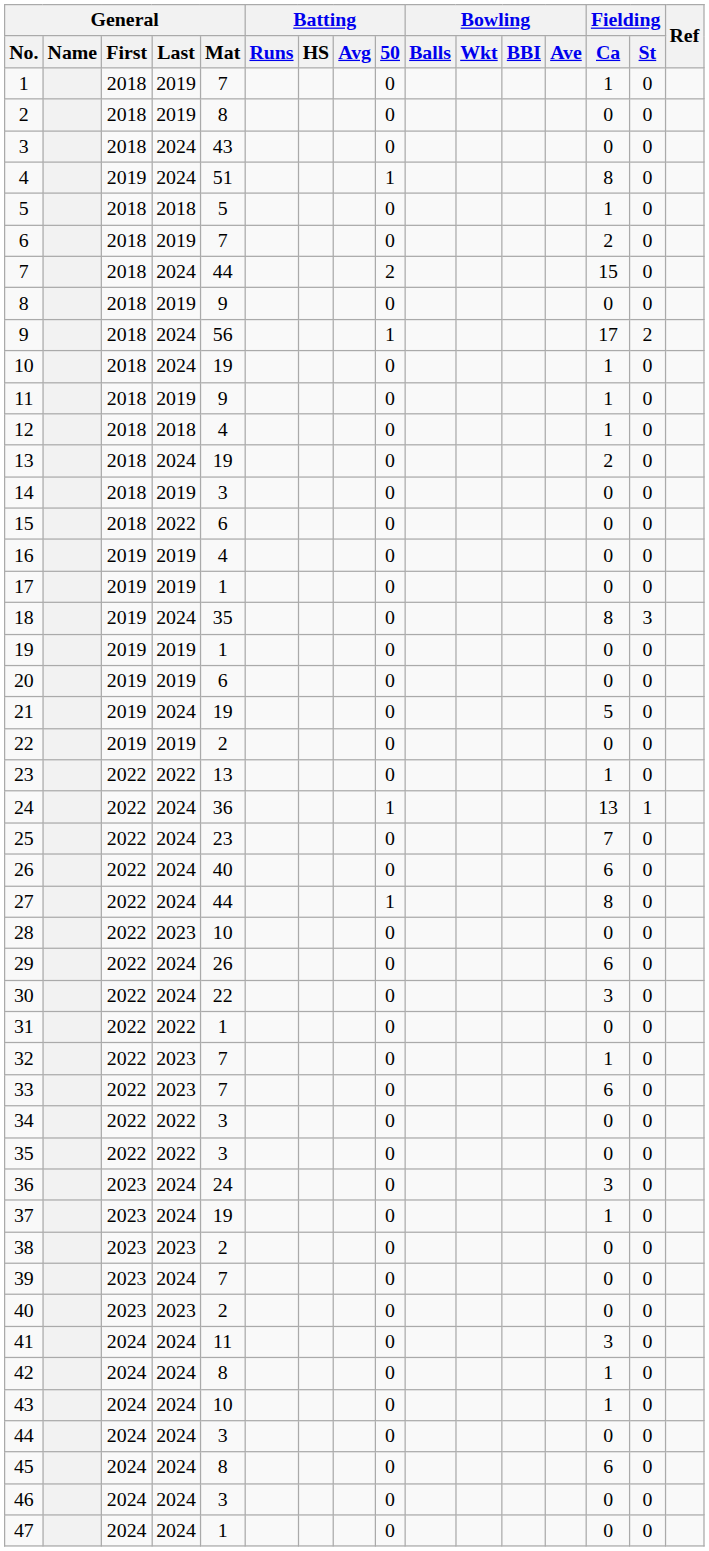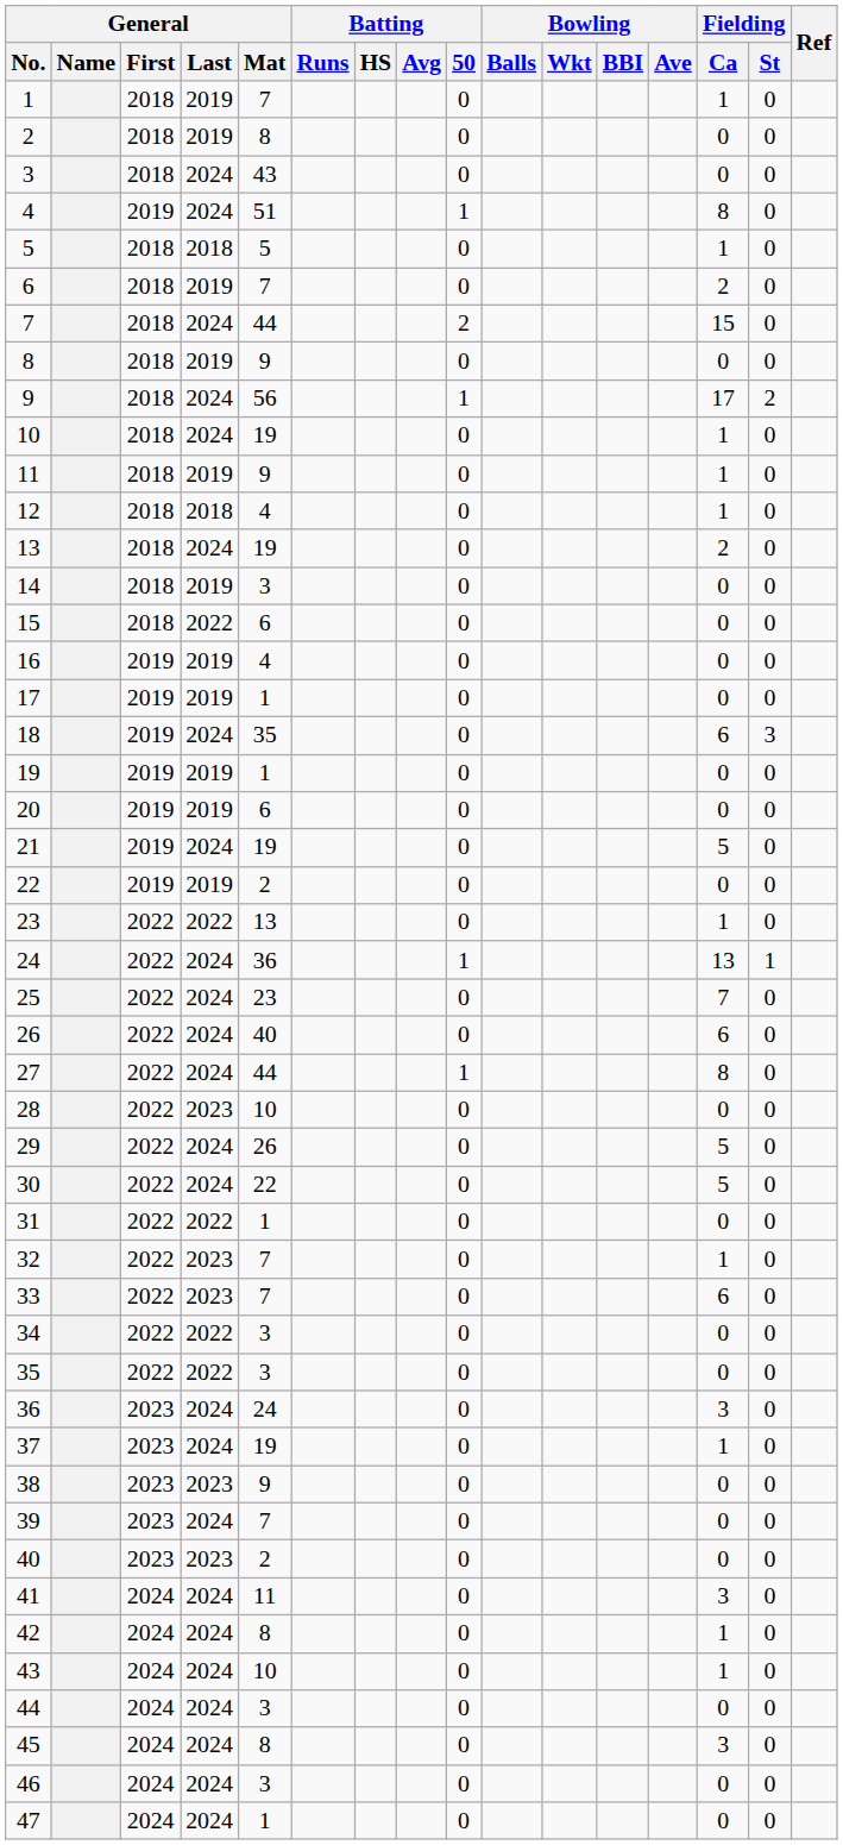18 | Fielding / Ca: 8 -> 6
29 | Fielding / Ca: 6 -> 5
30 | Fielding / Ca: 3 -> 5
38 | General / Mat: 2 -> 9
45 | Fielding / Ca: 6 -> 3
